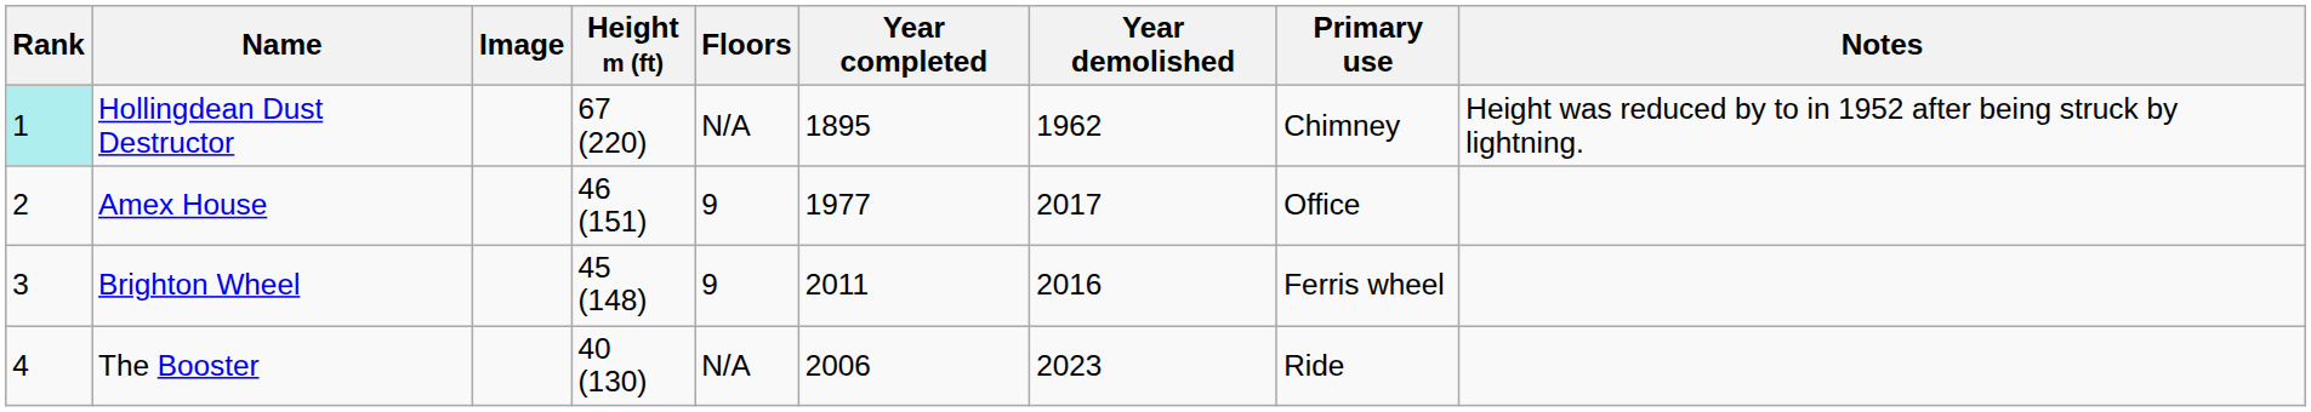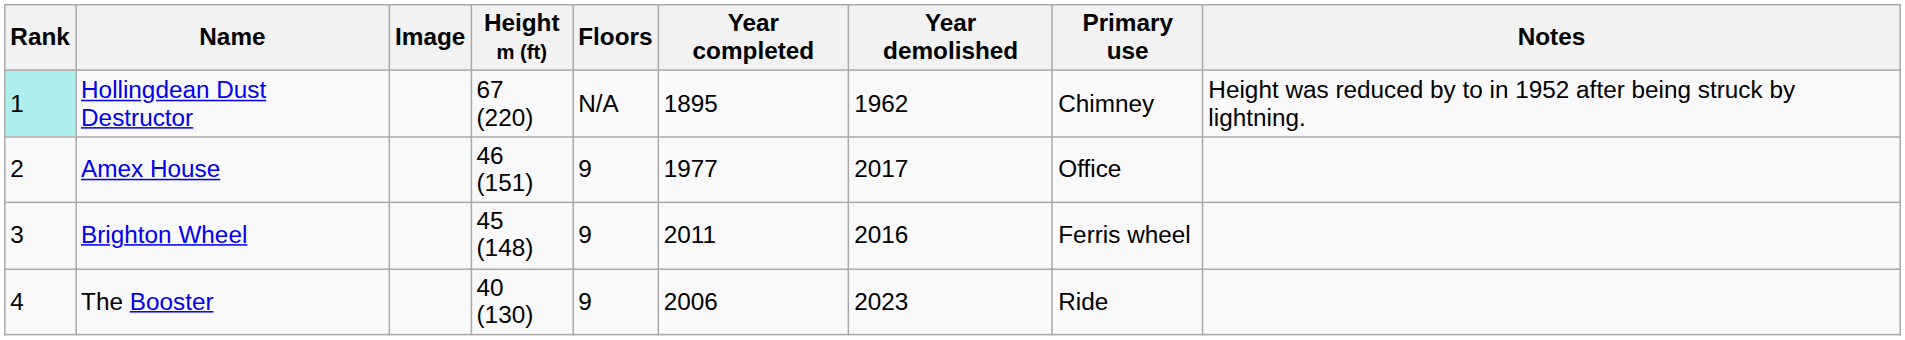The Booster | Floors: N/A -> 9
